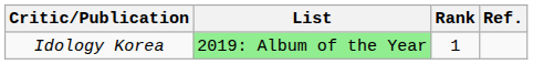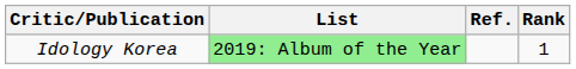columns swapped: Rank <-> Ref.
